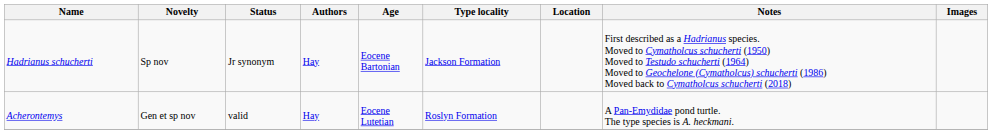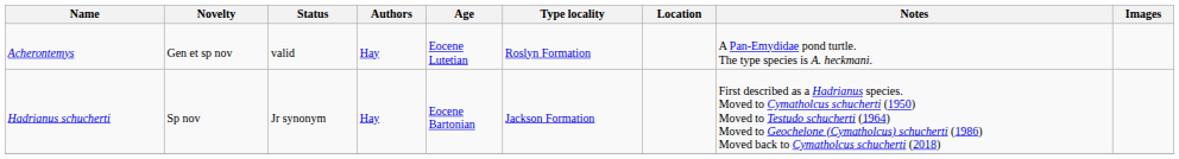rows swapped: Acherontemys <-> Hadrianus schucherti
